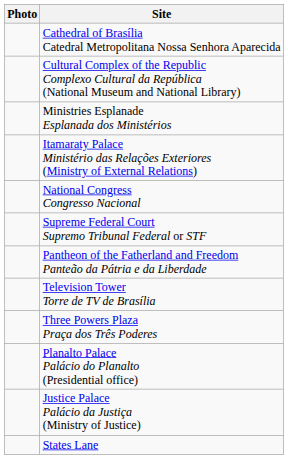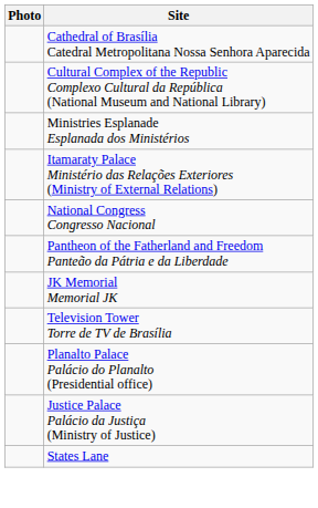- row: Supreme Federal Court Supremo Tribunal Federal or STF
+ row: JK Memorial Memorial JK
- row: Three Powers Plaza Praça dos Três Poderes
